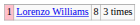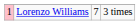Lorenzo Williams | column 3: 8 -> 7
